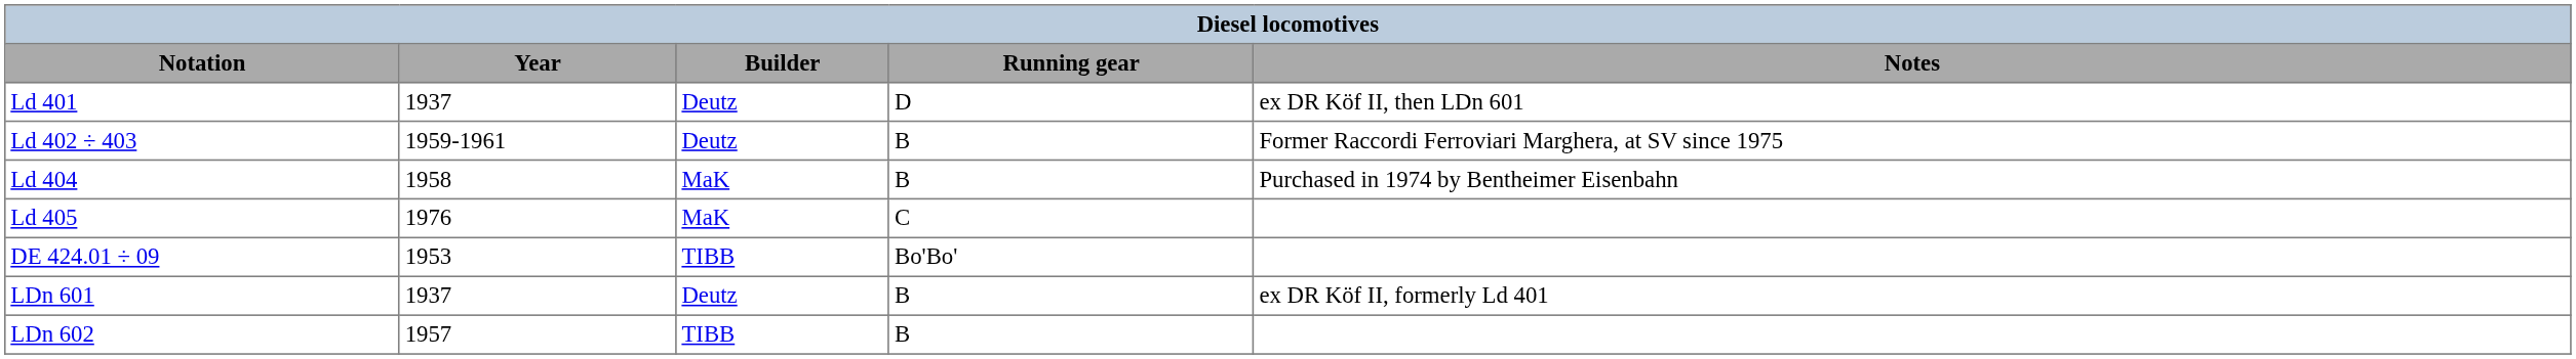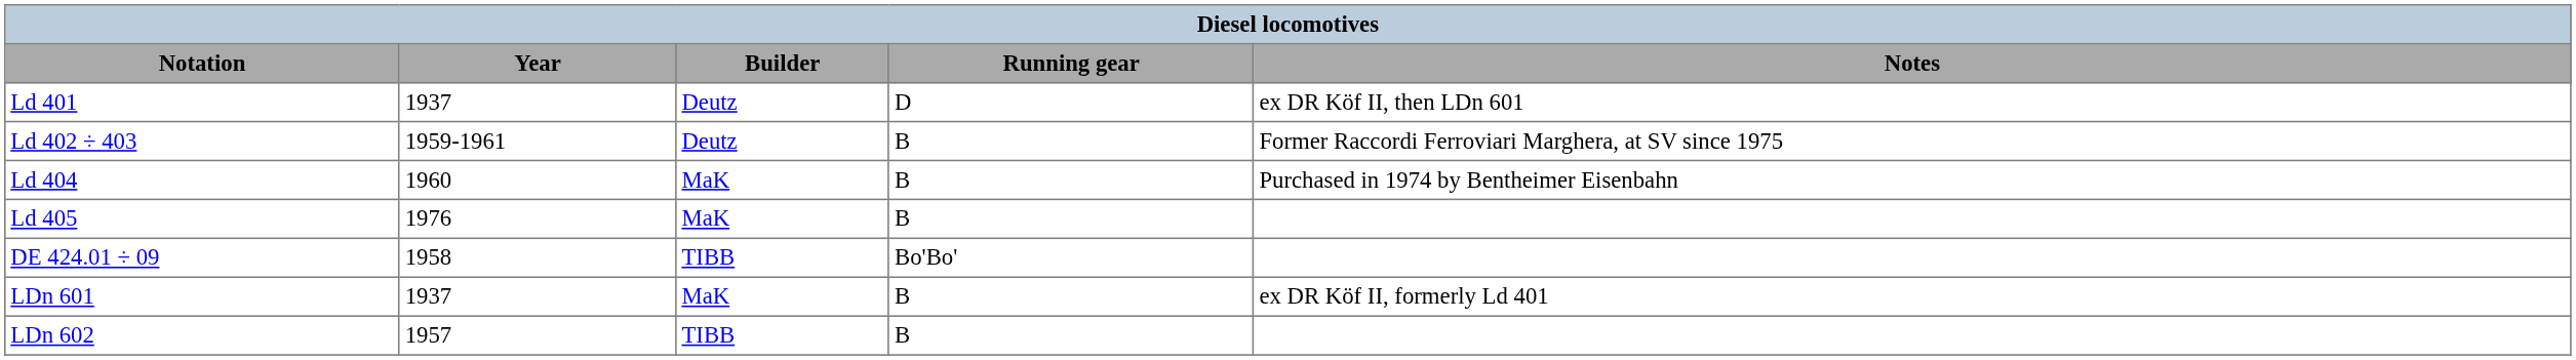Ld 404 | Year: 1958 -> 1960
Ld 405 | Running gear: C -> B
DE 424.01 ÷ 09 | Year: 1953 -> 1958
LDn 601 | Builder: Deutz -> MaK
